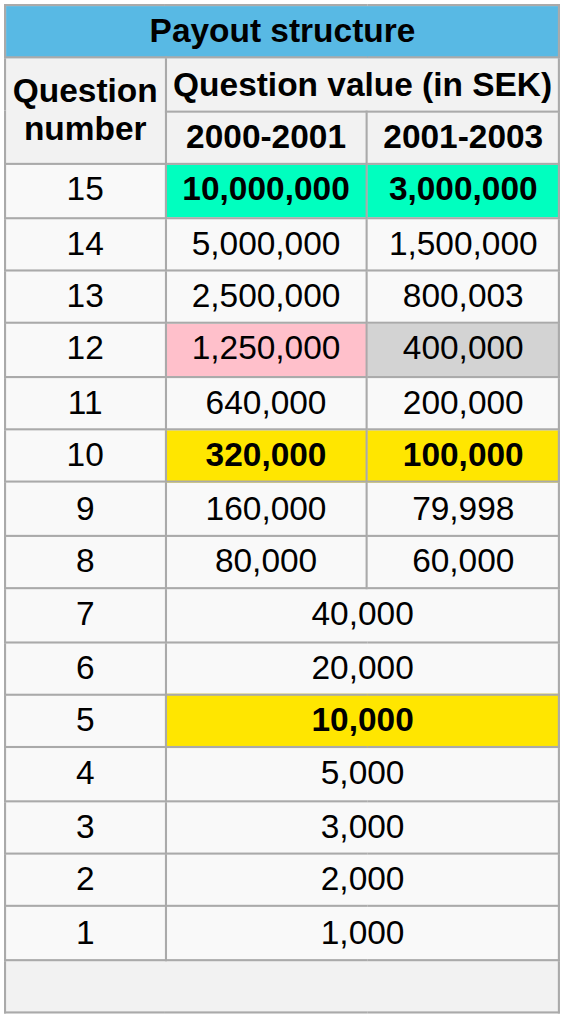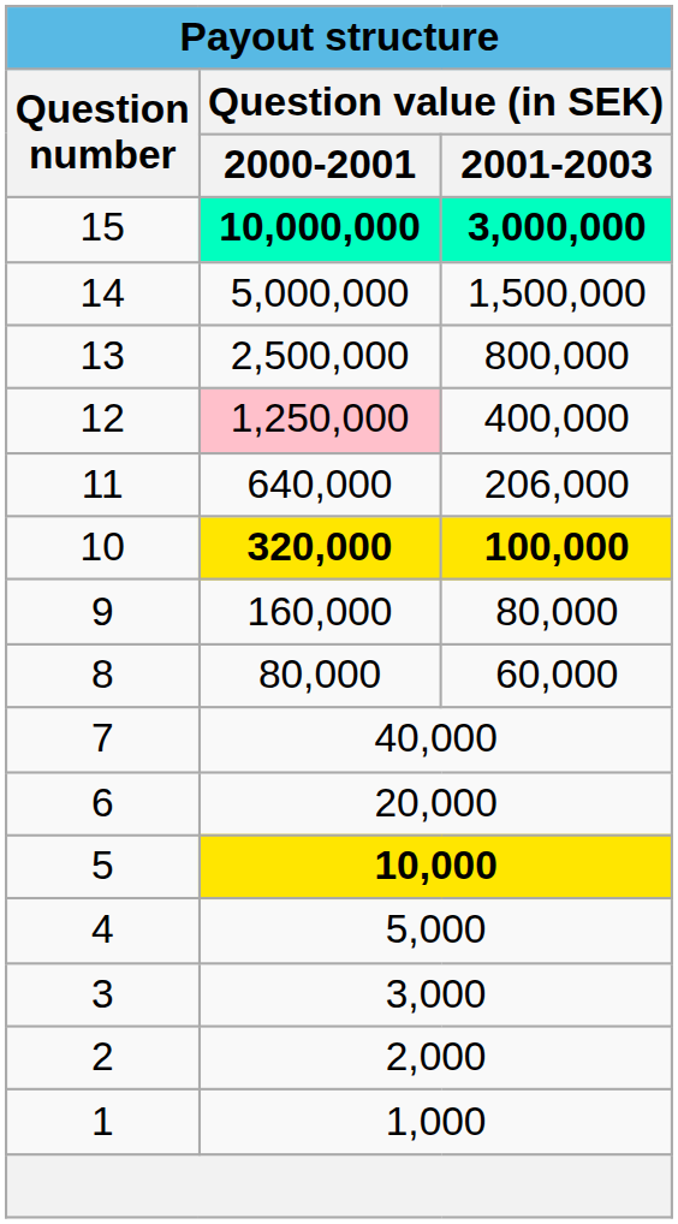13 | Question value (in SEK) / 2001-2003: 800,003 -> 800,000
12 | Question value (in SEK) / 2001-2003: lightgrey background -> no background
11 | Question value (in SEK) / 2001-2003: 200,000 -> 206,000
9 | Question value (in SEK) / 2001-2003: 79,998 -> 80,000
